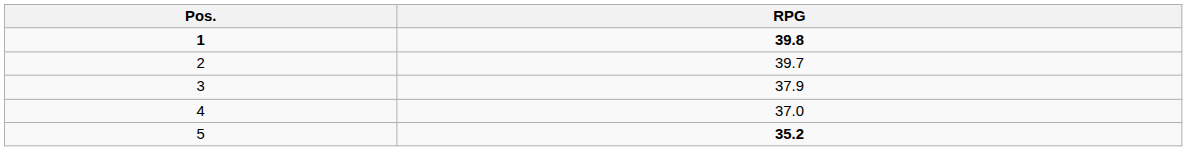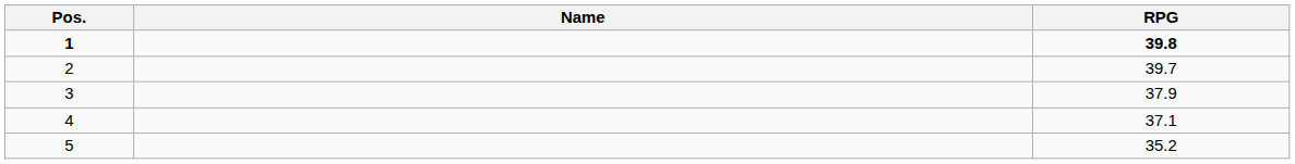+ column: Name
4 | RPG: 37.0 -> 37.1
5 | RPG: bold -> normal
